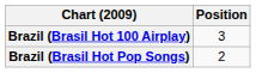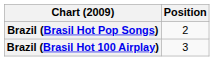rows swapped: Brazil (Brasil Hot 100 Airplay) <-> Brazil (Brasil Hot Pop Songs)
